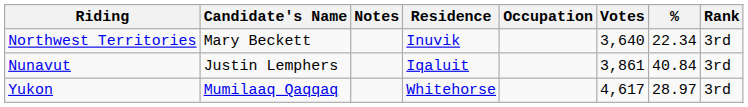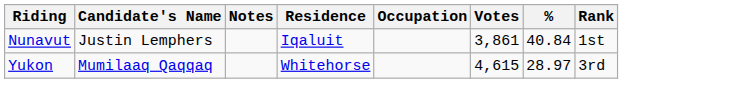- row: Northwest Territories | Mary Beckett | Inuvik | 3,640 | 22.34 | 3rd
Nunavut | Rank: 3rd -> 1st
Yukon | Votes: 4,617 -> 4,615
